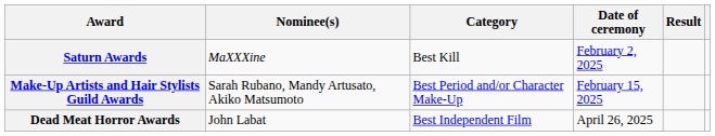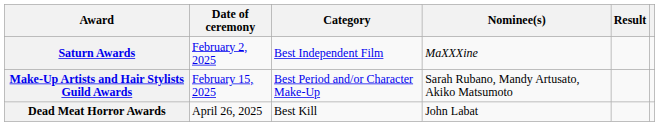columns swapped: Date of ceremony <-> Nominee(s)
Saturn Awards | Category: Best Kill -> Best Independent Film
Dead Meat Horror Awards | Category: Best Independent Film -> Best Kill
